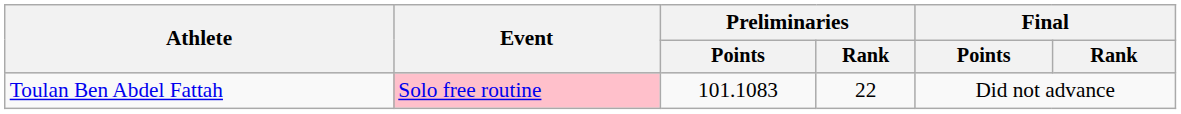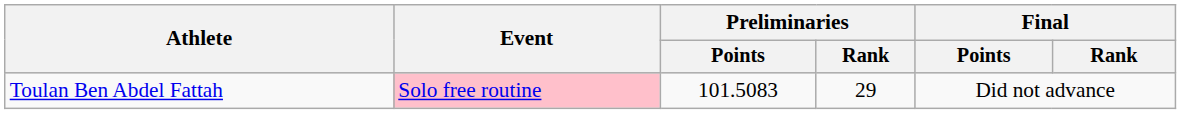Toulan Ben Abdel Fattah | Preliminaries / Points: 101.1083 -> 101.5083
Toulan Ben Abdel Fattah | Preliminaries / Rank: 22 -> 29
